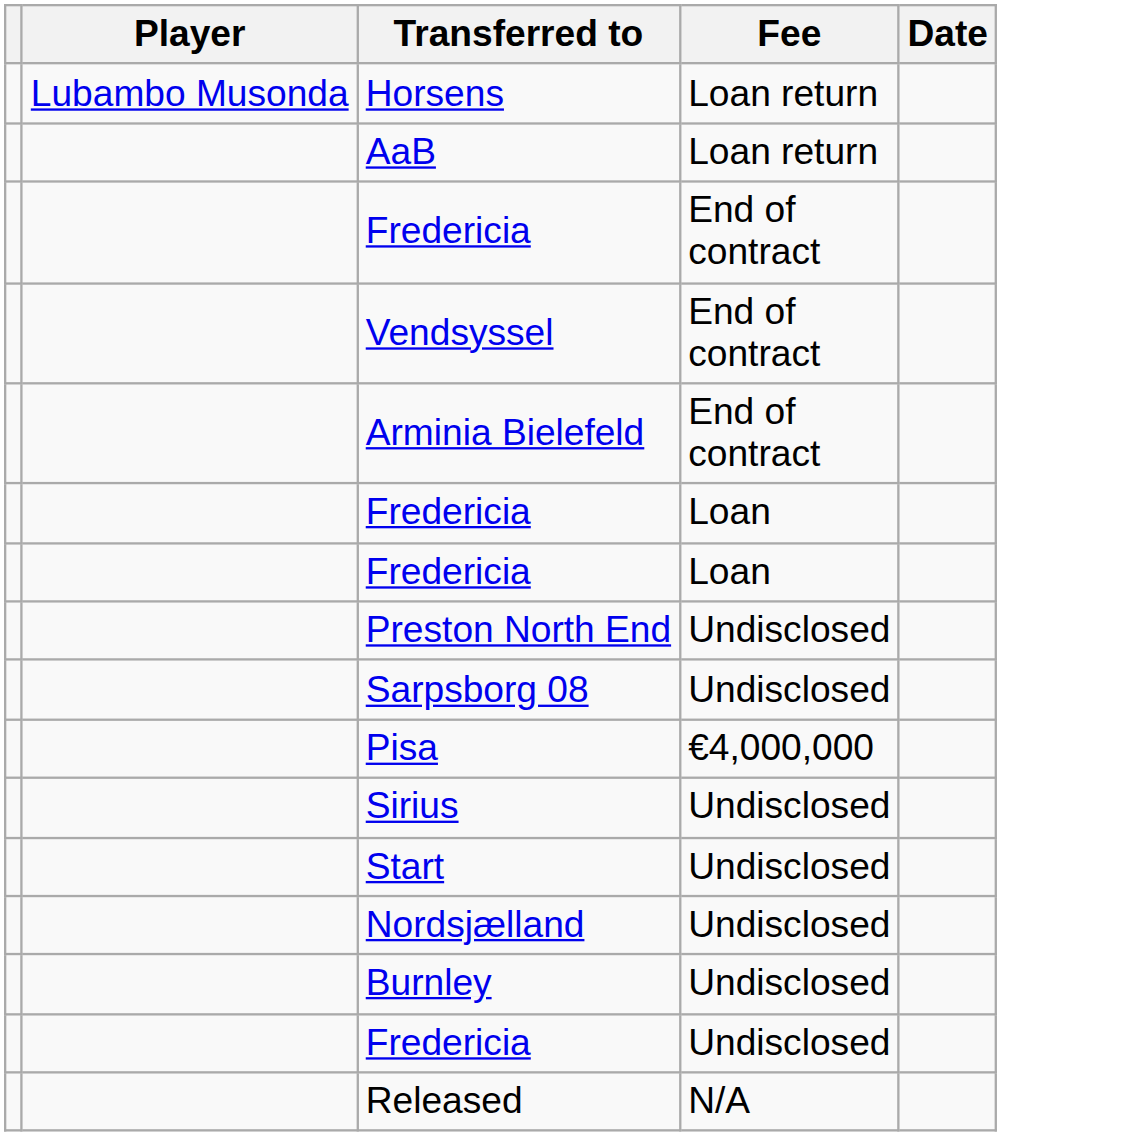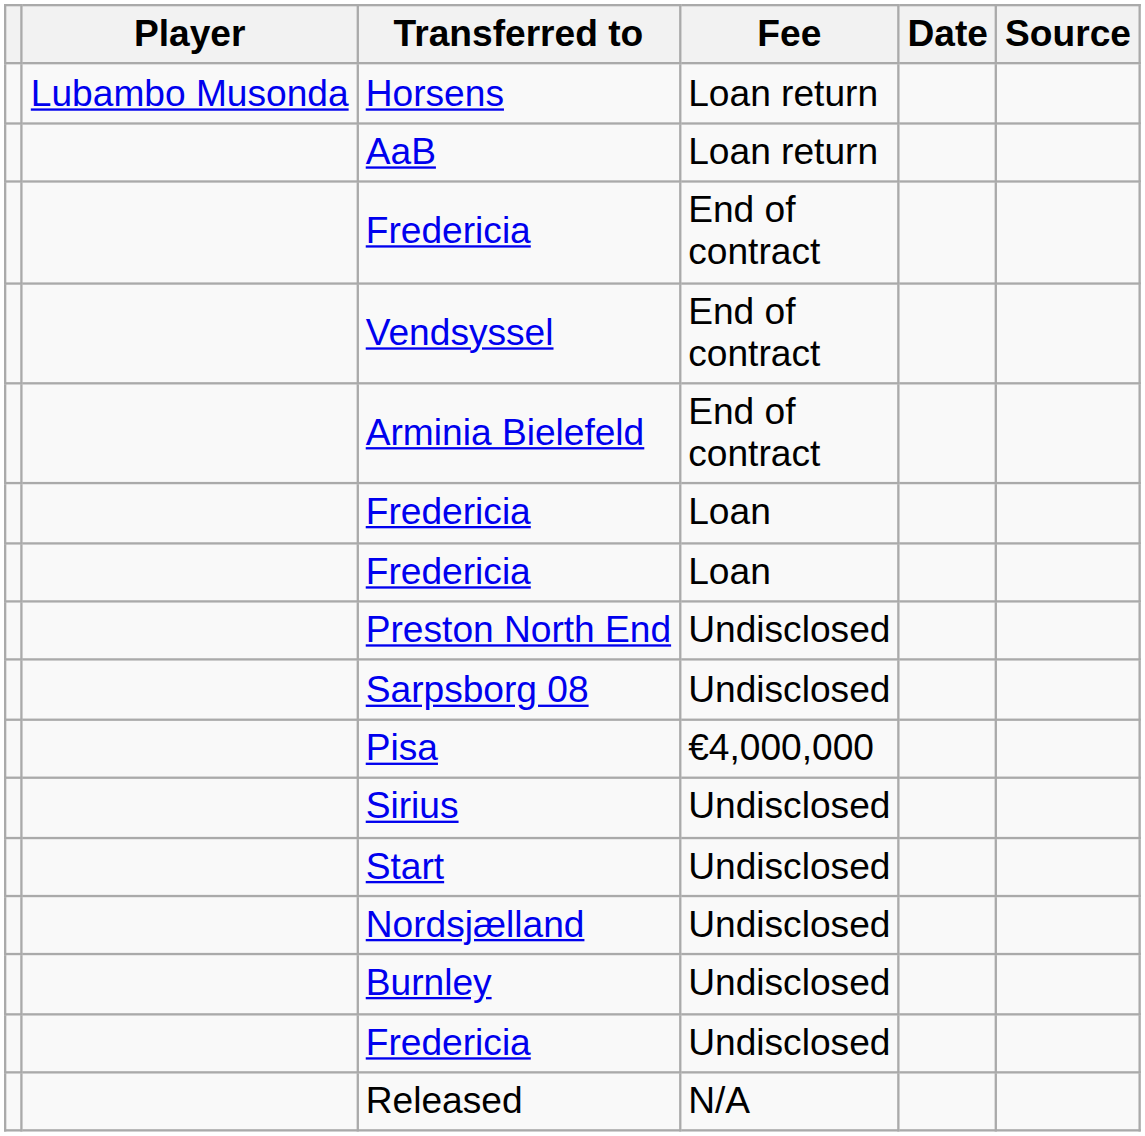+ column: Source
